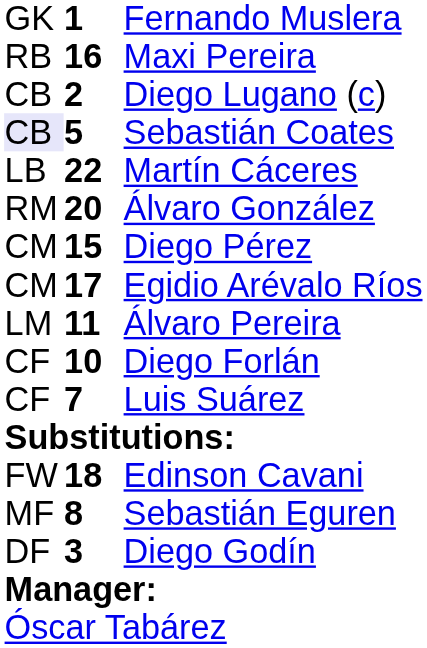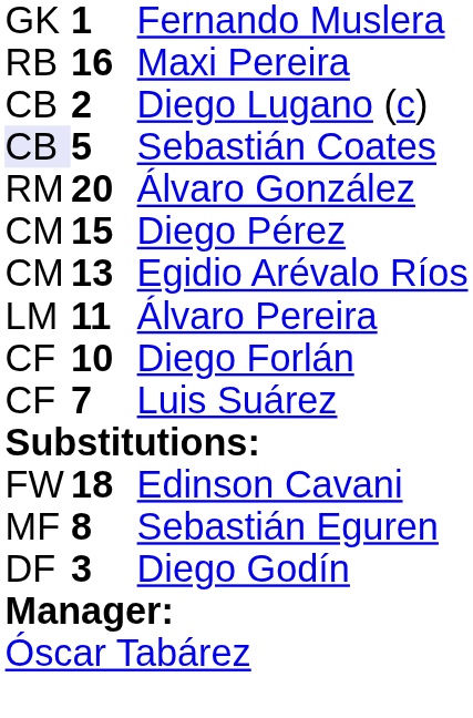- row: LB | 22 | Martín Cáceres
Egidio Arévalo Ríos | column 2: 17 -> 13
